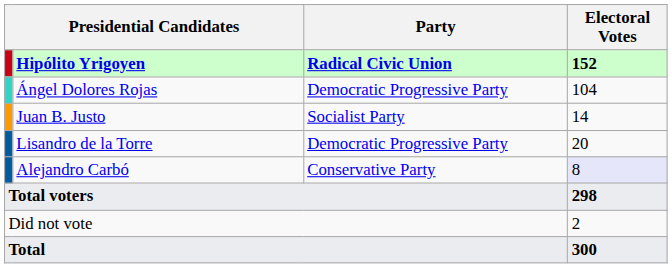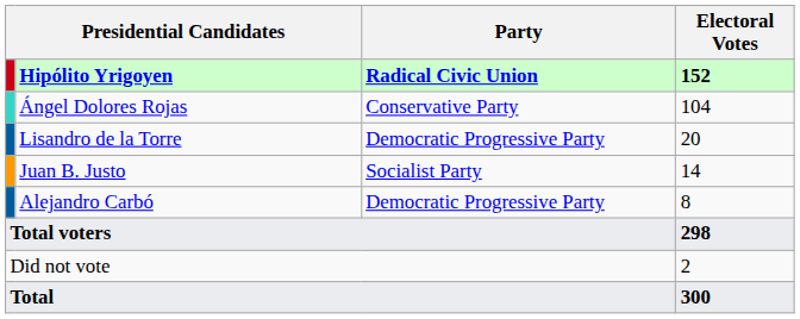Ángel Dolores Rojas | Party: Democratic Progressive Party -> Conservative Party
rows swapped: Lisandro de la Torre <-> Juan B. Justo
Alejandro Carbó | Party: Conservative Party -> Democratic Progressive Party
Alejandro Carbó | Electoral Votes: lavender background -> no background
